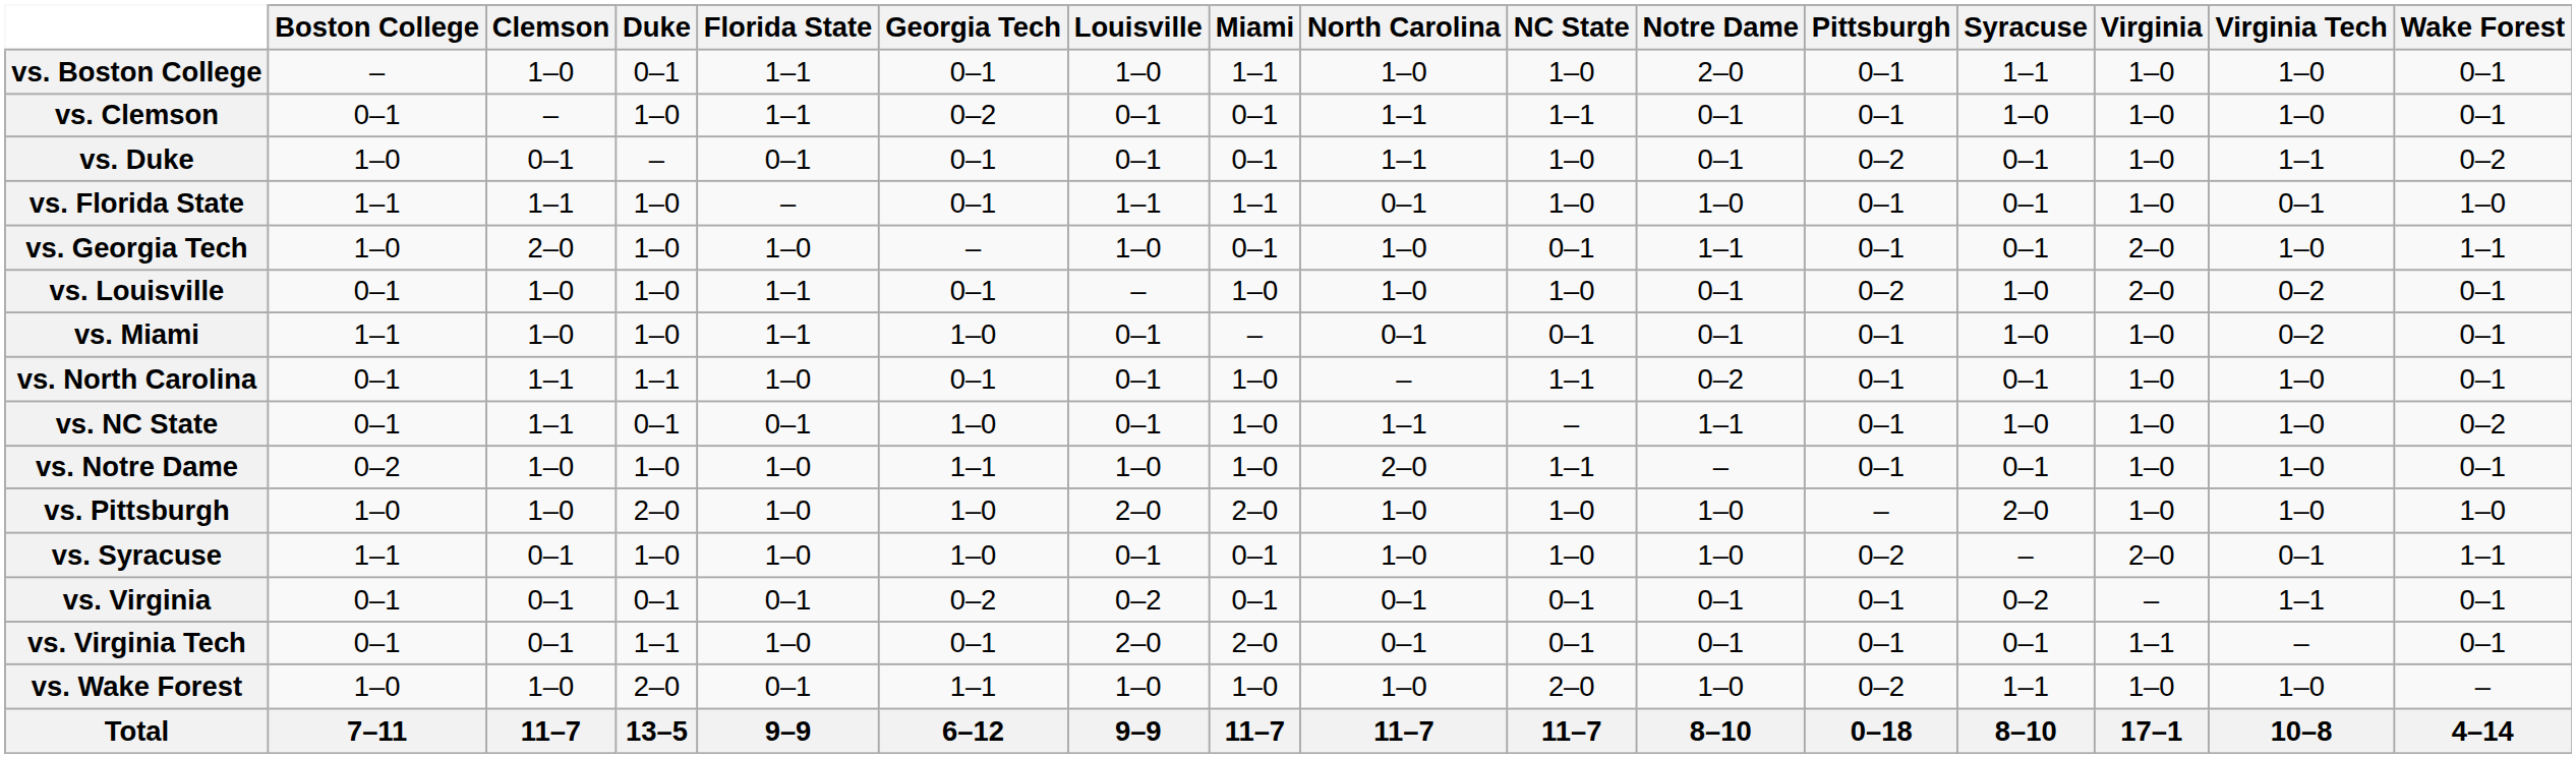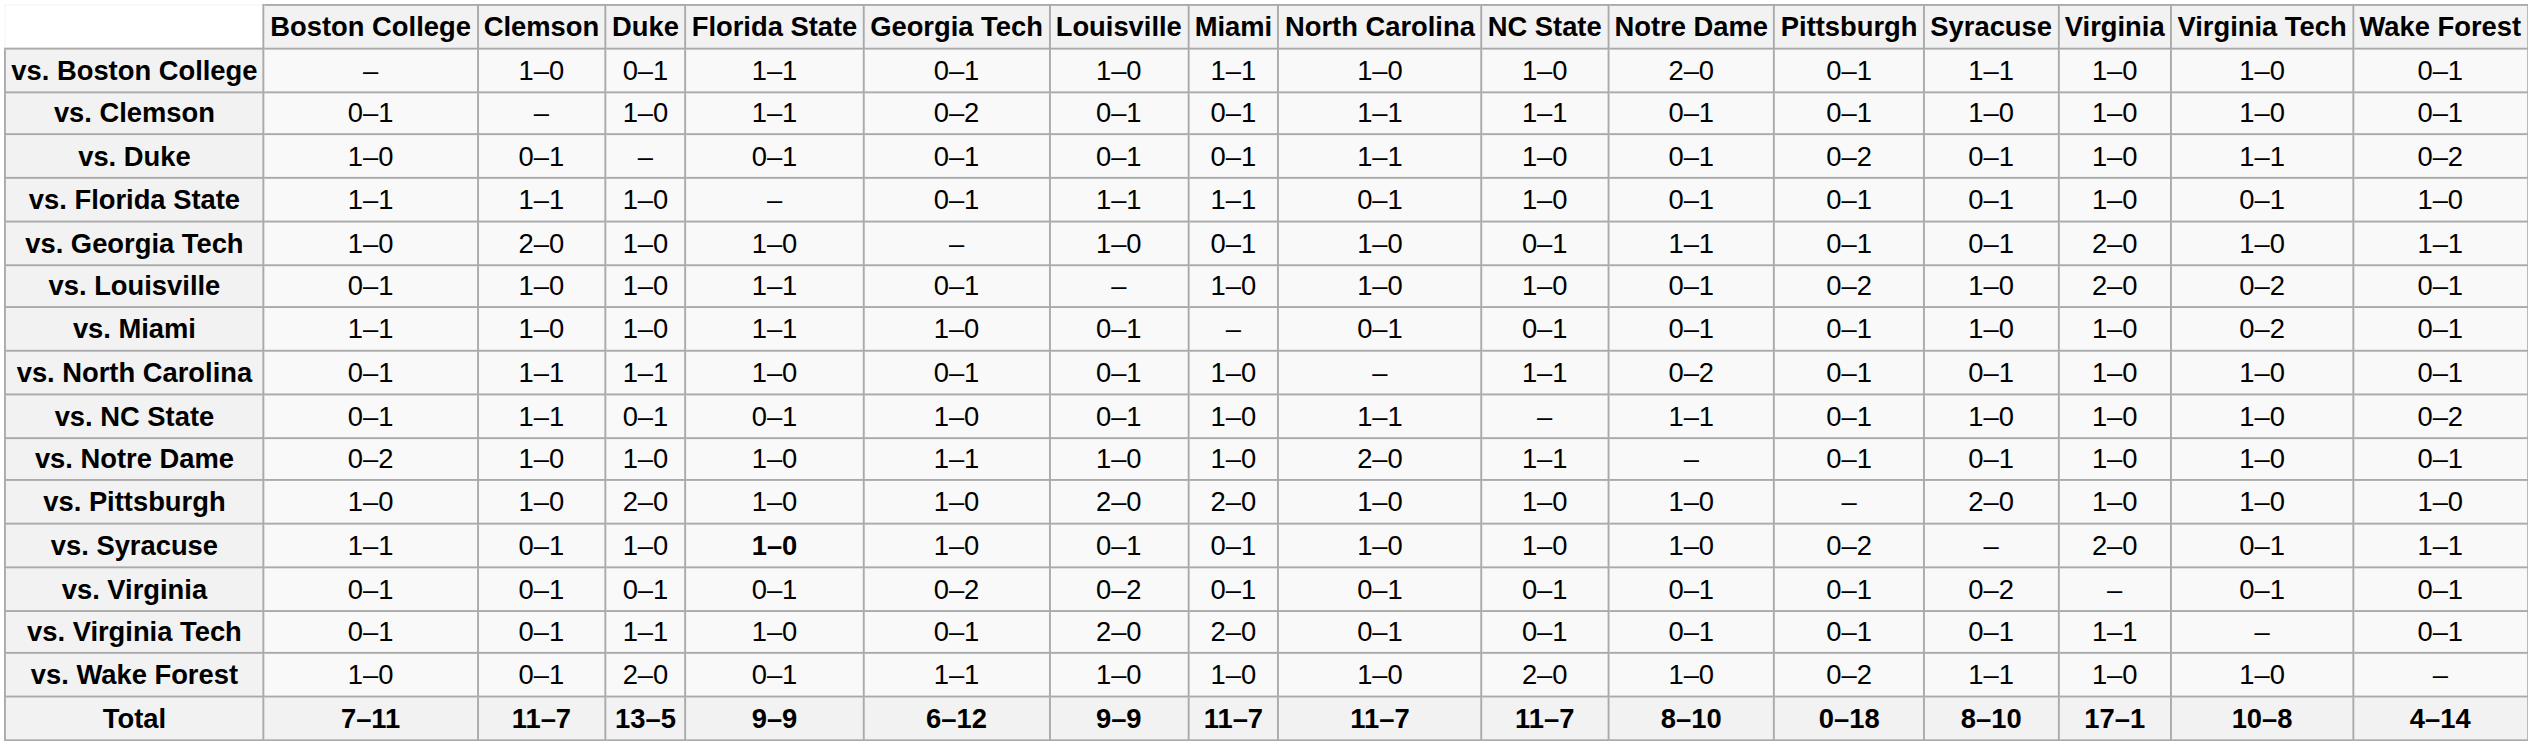vs. Florida State | Notre Dame: 1–0 -> 0–1
vs. Syracuse | Florida State: normal -> bold
vs. Virginia | Virginia Tech: 1–1 -> 0–1
vs. Wake Forest | Clemson: 1–0 -> 0–1
